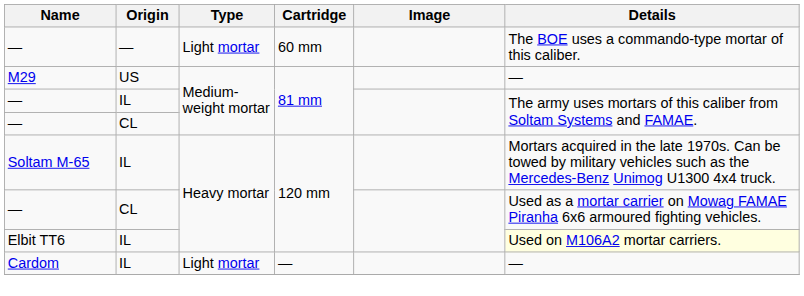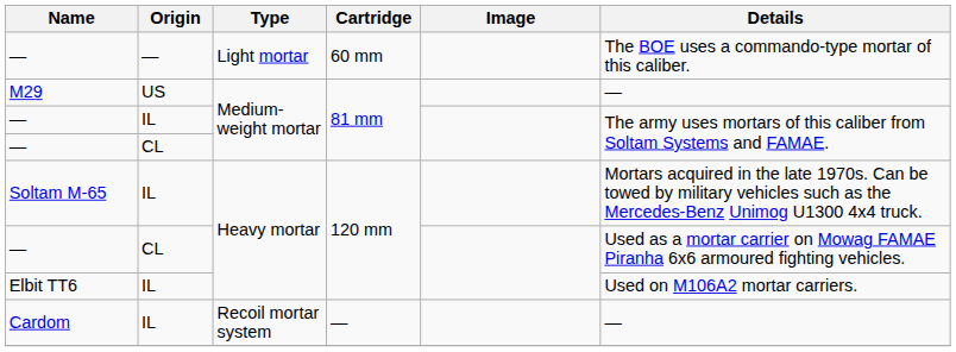Elbit TT6 | Details: lightyellow background -> no background
Cardom | Type: Light mortar -> Recoil mortar system
